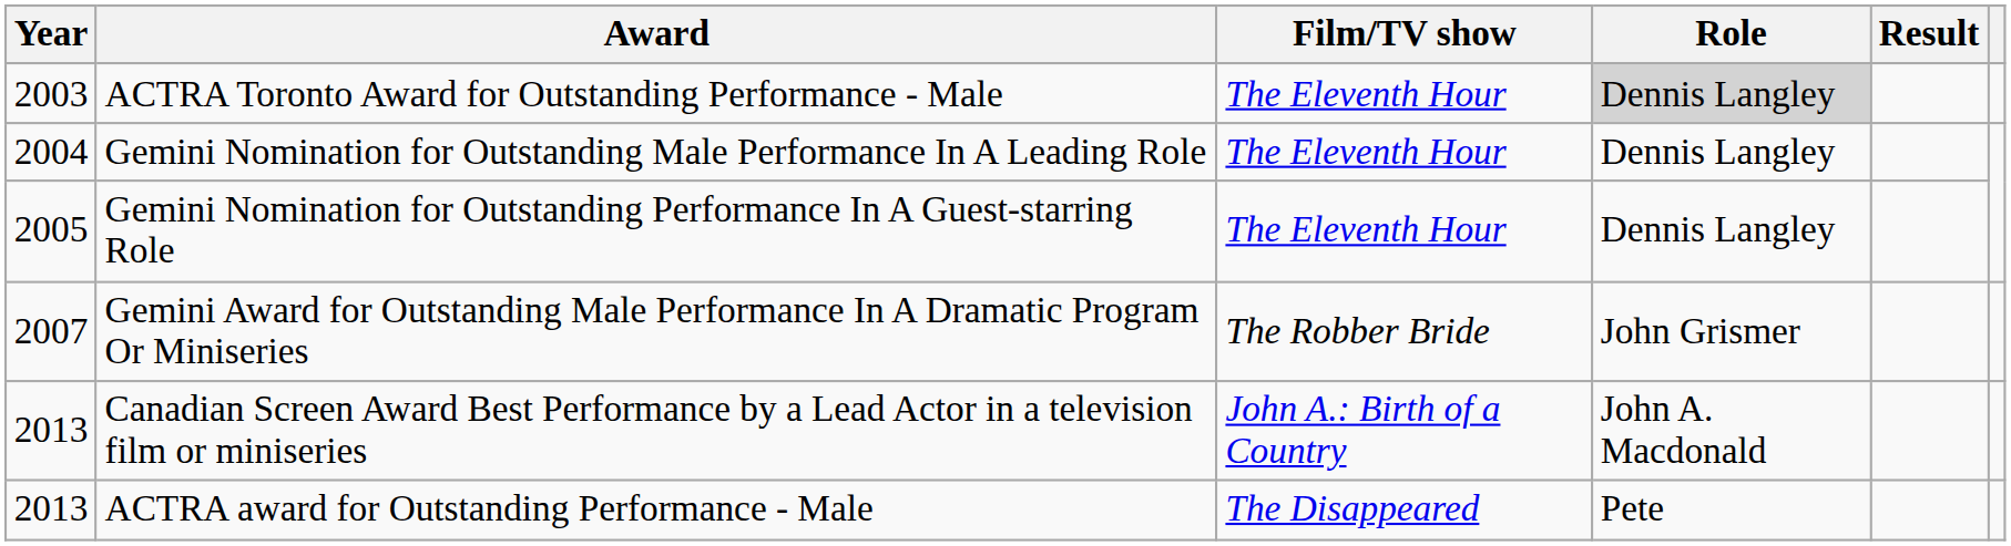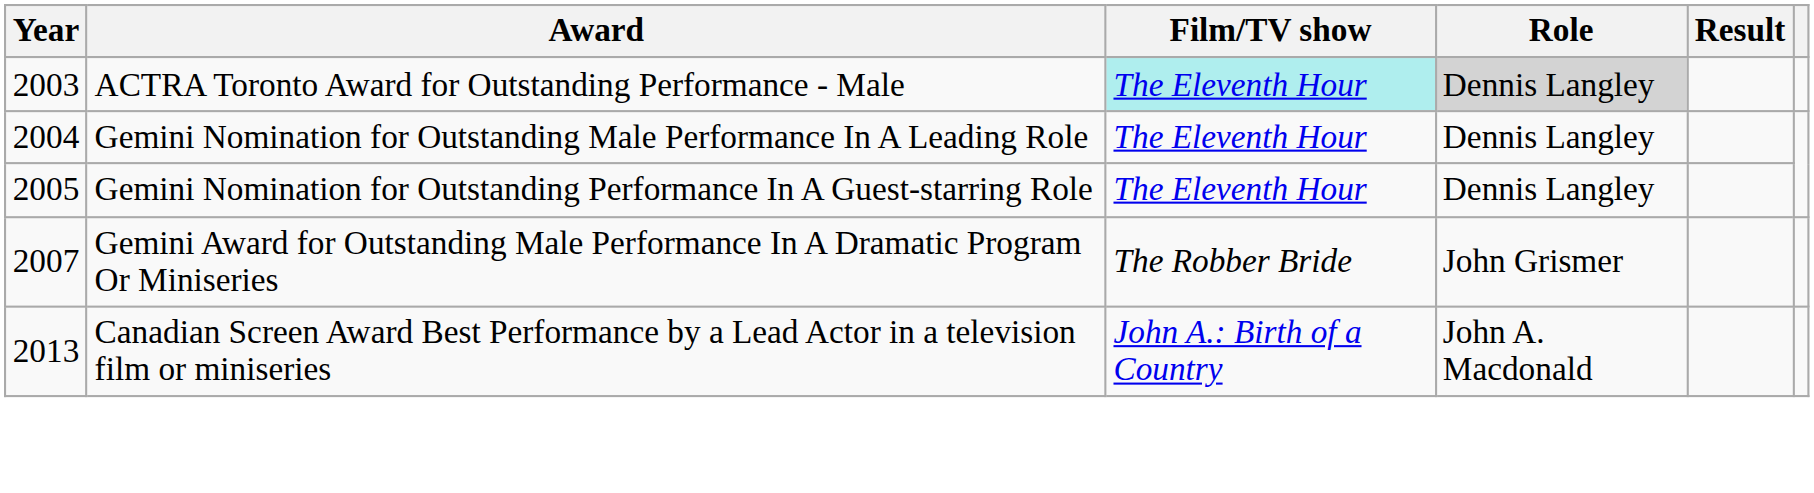ACTRA Toronto Award for Outstanding Performance - Male | Film/TV show: no background -> paleturquoise background
- row: 2013 | ACTRA award for Outstanding Performance - Male | The Disappeared | Pete
